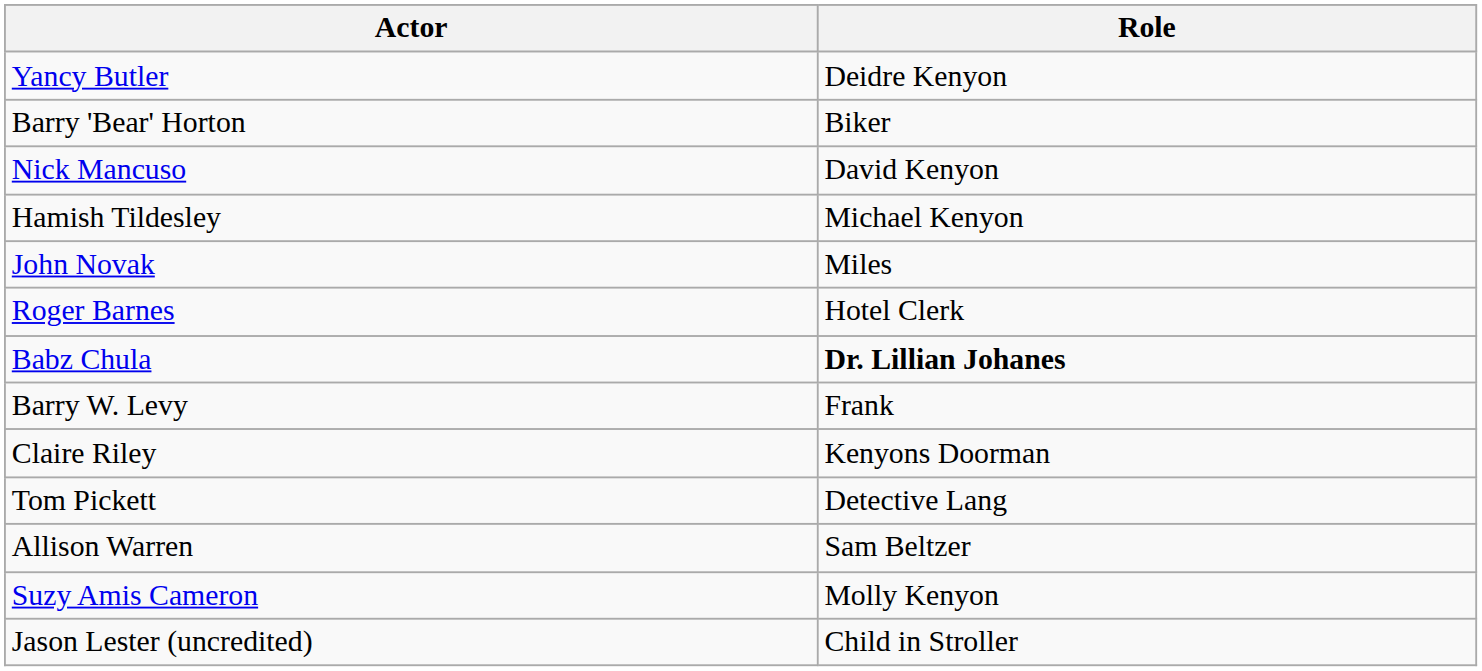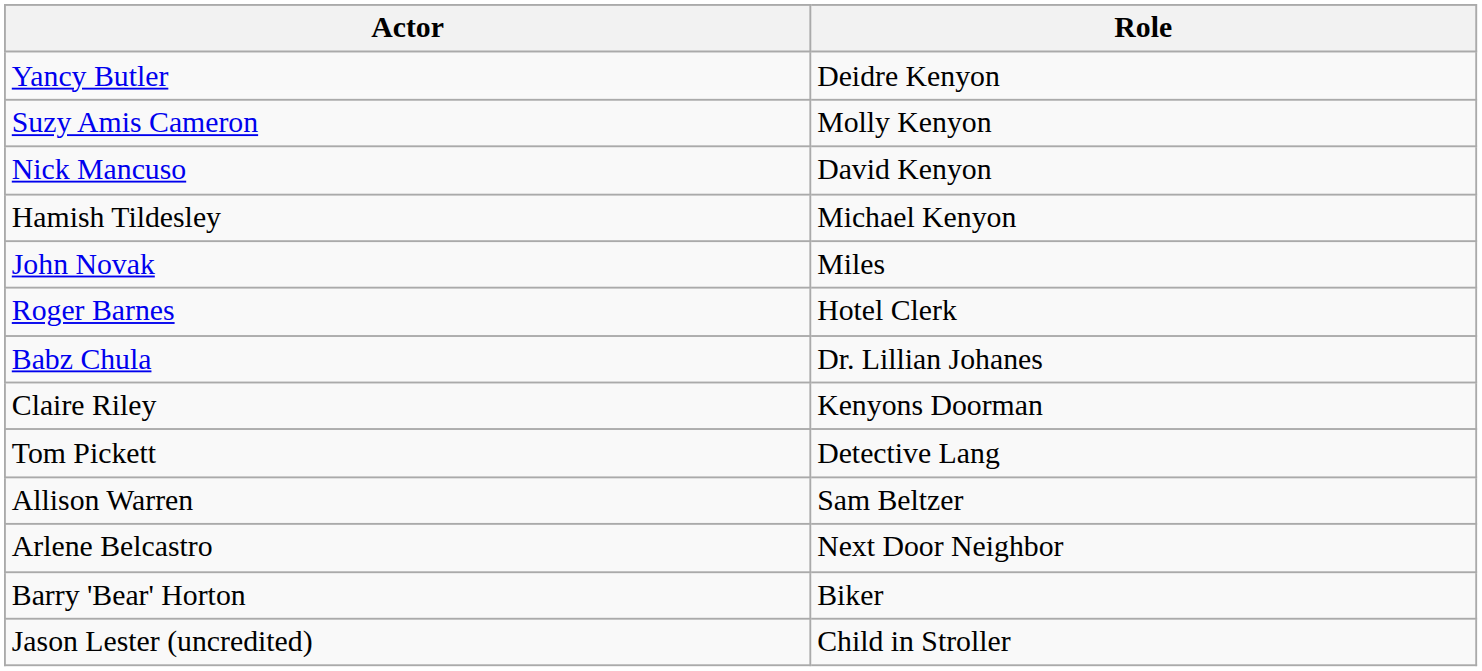rows swapped: Suzy Amis Cameron <-> Barry 'Bear' Horton
Babz Chula | Role: bold -> normal
- row: Barry W. Levy | Frank
+ row: Arlene Belcastro | Next Door Neighbor
